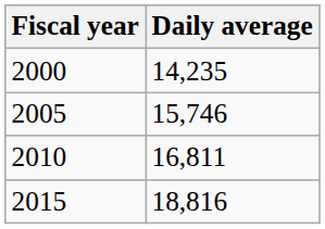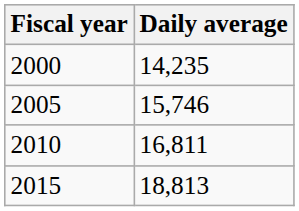2015 | Daily average: 18,816 -> 18,813
